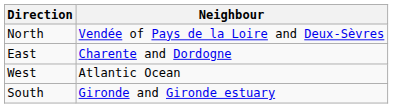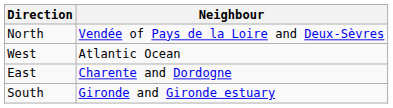rows swapped: East <-> West
